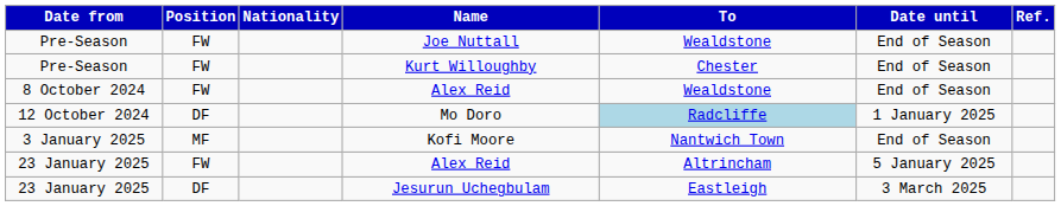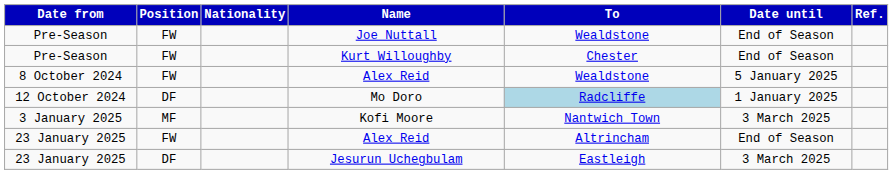8 October 2024 / Alex Reid | Date until: End of Season -> 5 January 2025
Kofi Moore | Date until: End of Season -> 3 March 2025
23 January 2025 / Alex Reid | Date until: 5 January 2025 -> End of Season
